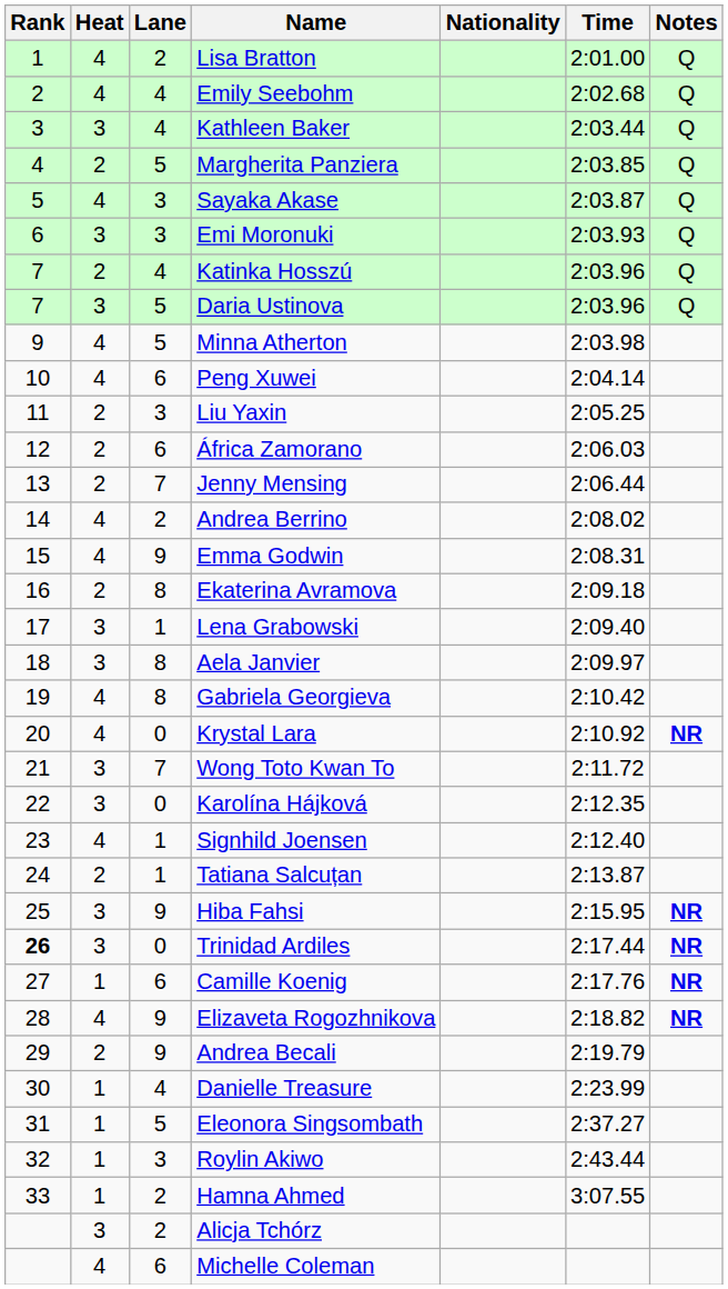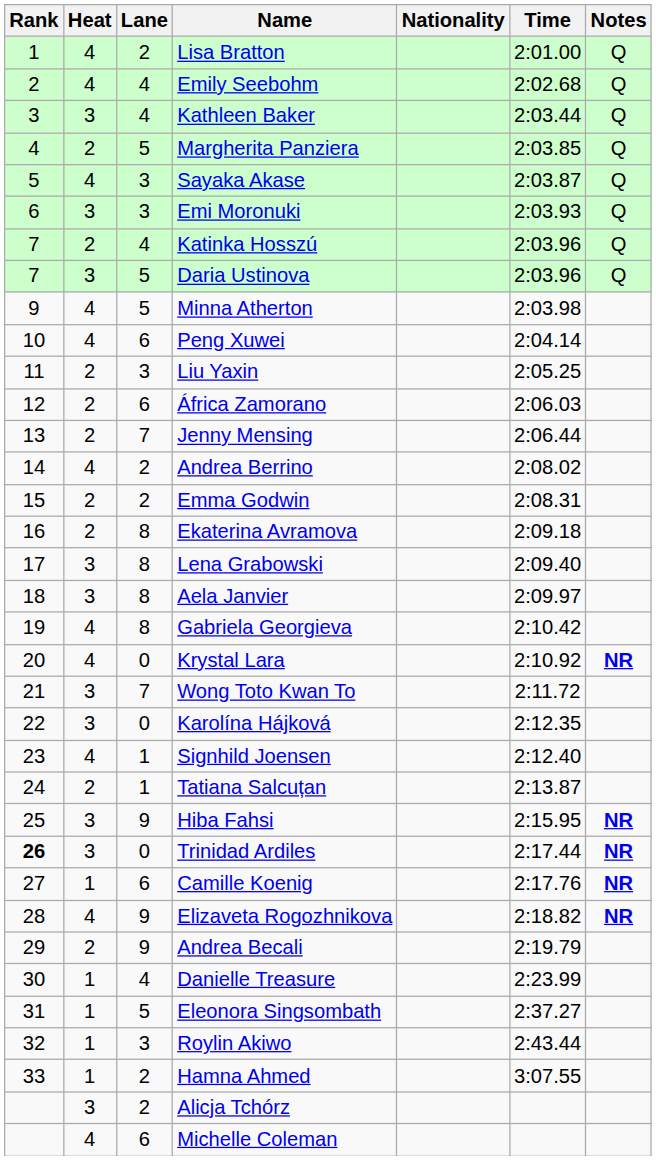Emma Godwin | Heat: 4 -> 2
Emma Godwin | Lane: 9 -> 2
Lena Grabowski | Lane: 1 -> 8
